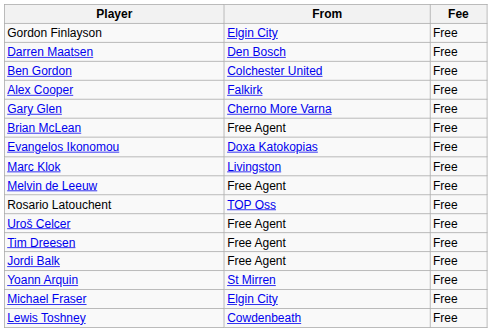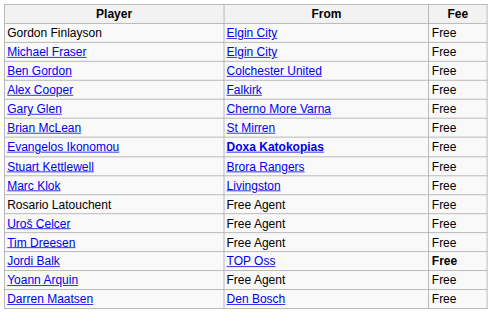rows swapped: Michael Fraser <-> Darren Maatsen
Brian McLean | From: Free Agent -> St Mirren
Evangelos Ikonomou | From: normal -> bold
+ row: Stuart Kettlewell | Brora Rangers | Free
- row: Melvin de Leeuw | Free Agent | Free
Rosario Latouchent | From: TOP Oss -> Free Agent
Jordi Balk | From: Free Agent -> TOP Oss
Jordi Balk | Fee: normal -> bold
Yoann Arquin | From: St Mirren -> Free Agent
- row: Lewis Toshney | Cowdenbeath | Free
